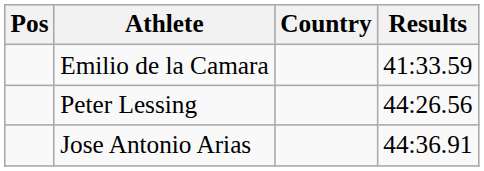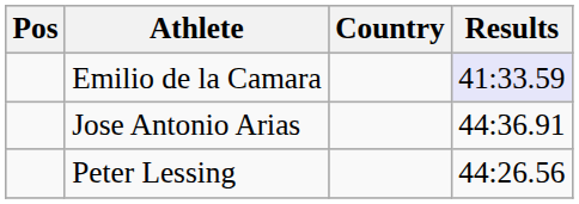Emilio de la Camara | Results: no background -> lavender background
rows swapped: Peter Lessing <-> Jose Antonio Arias
